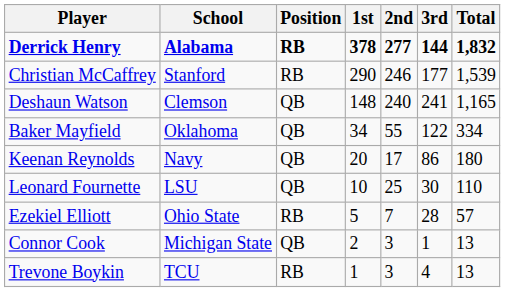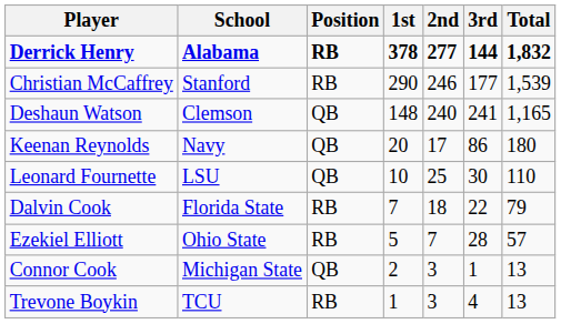- row: Baker Mayfield | Oklahoma | QB | 34 | 55 | 122 | 334
+ row: Dalvin Cook | Florida State | RB | 7 | 18 | 22 | 79
